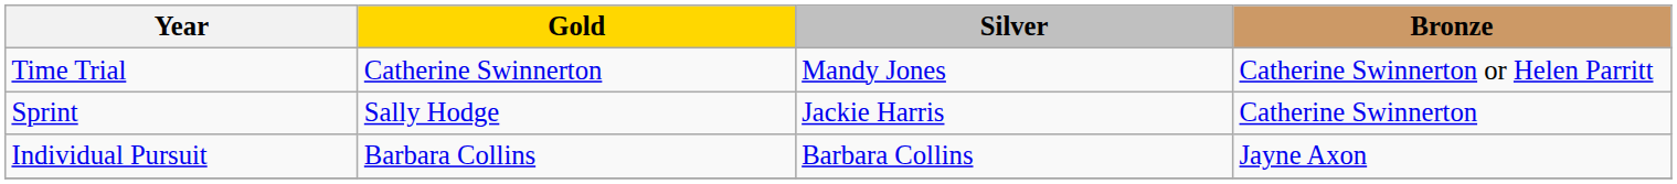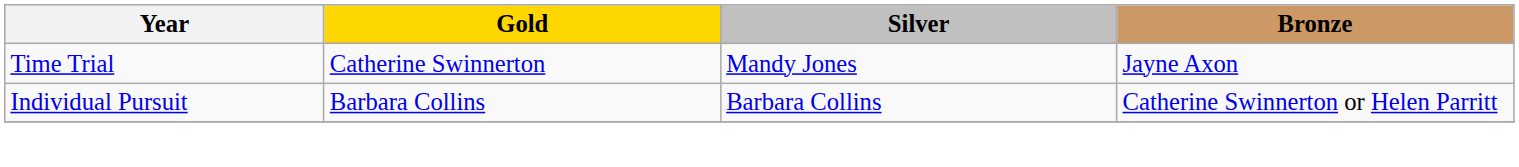Time Trial | Bronze: Catherine Swinnerton or Helen Parritt -> Jayne Axon
- row: Sprint | Sally Hodge | Jackie Harris | Catherine Swinnerton
Individual Pursuit | Bronze: Jayne Axon -> Catherine Swinnerton or Helen Parritt
